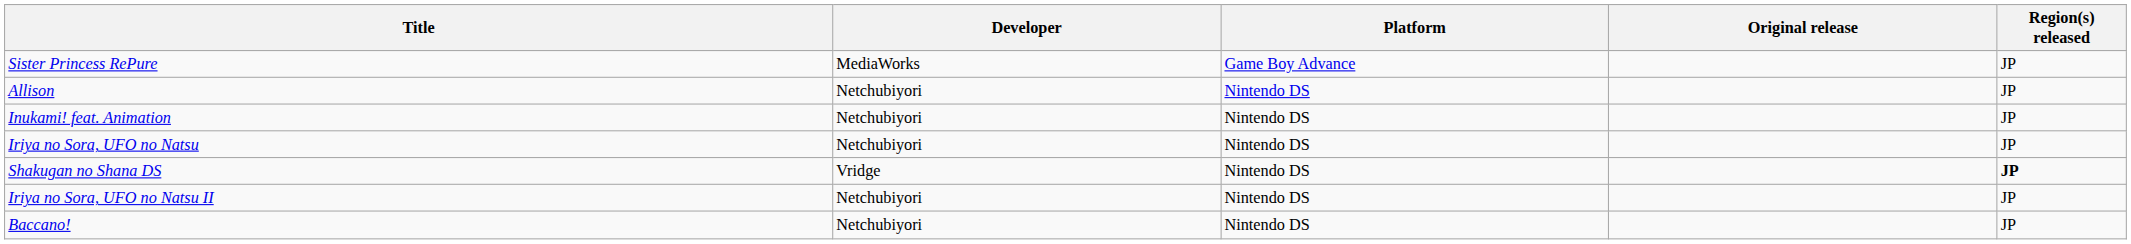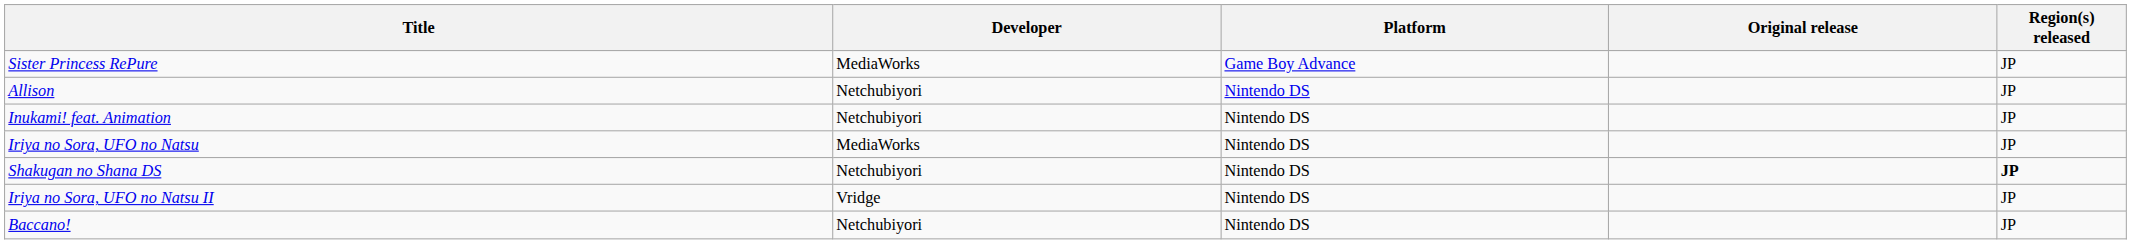Iriya no Sora, UFO no Natsu | Developer: Netchubiyori -> MediaWorks
Shakugan no Shana DS | Developer: Vridge -> Netchubiyori
Iriya no Sora, UFO no Natsu II | Developer: Netchubiyori -> Vridge
